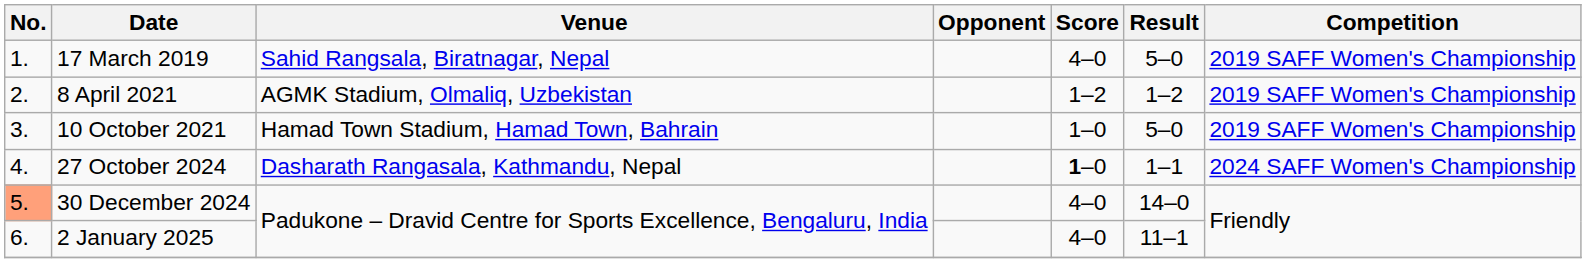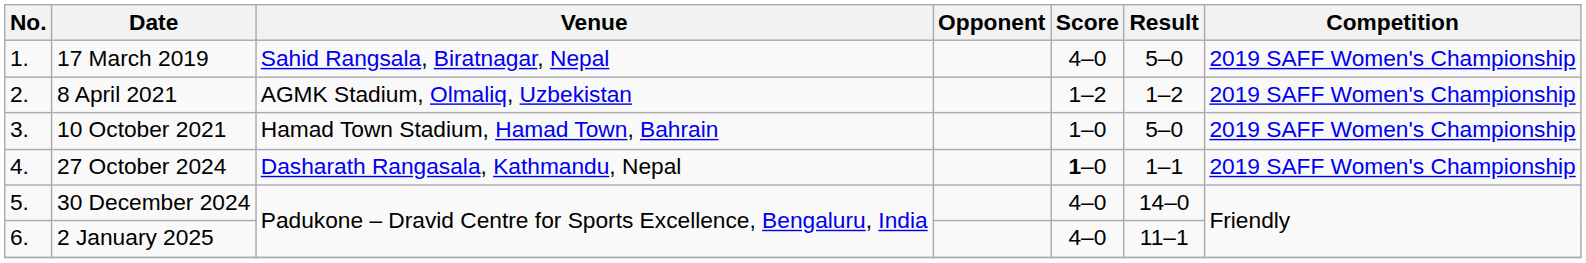27 October 2024 | Competition: 2024 SAFF Women's Championship -> 2019 SAFF Women's Championship
30 December 2024 | No.: lightsalmon background -> no background
